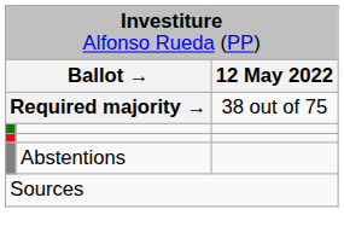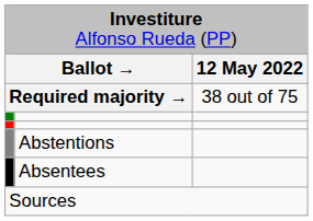+ row: Absentees
